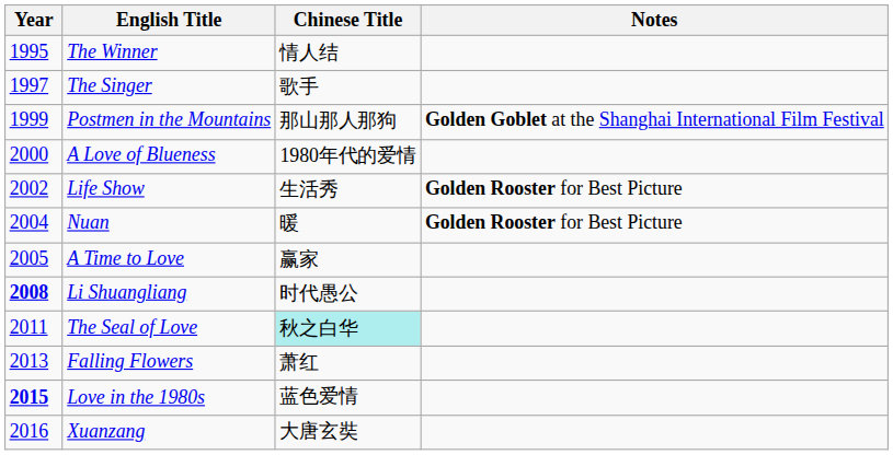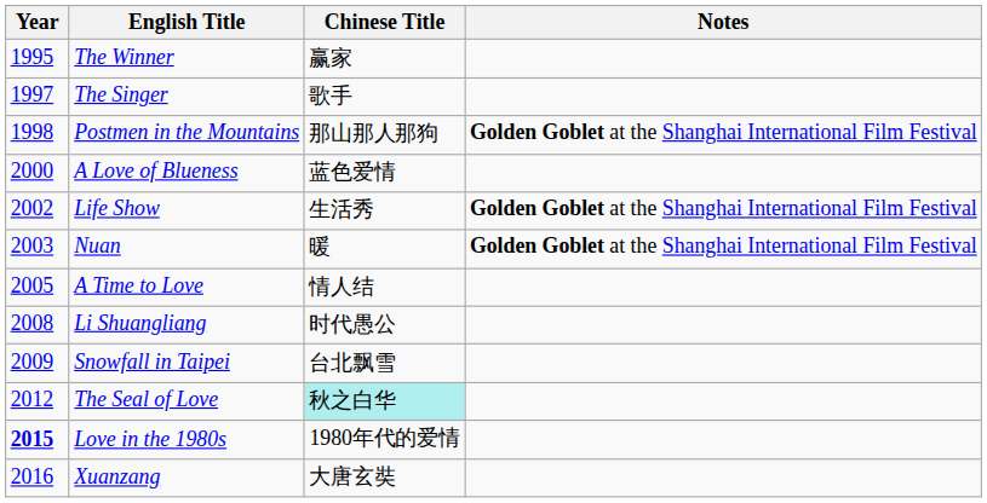The Winner | Chinese Title: 情人结 -> 赢家
Postmen in the Mountains | Year: 1999 -> 1998
A Love of Blueness | Chinese Title: 1980年代的爱情 -> 蓝色爱情
Life Show | Notes: Golden Rooster for Best Picture -> Golden Goblet at the Shanghai International Film Festival
Nuan | Year: 2004 -> 2003
Nuan | Notes: Golden Rooster for Best Picture -> Golden Goblet at the Shanghai International Film Festival
A Time to Love | Chinese Title: 赢家 -> 情人结
Li Shuangliang | Year: bold -> normal
+ row: 2009 | Snowfall in Taipei | 台北飘雪
The Seal of Love | Year: 2011 -> 2012
- row: 2013 | Falling Flowers | 萧红
Love in the 1980s | Chinese Title: 蓝色爱情 -> 1980年代的爱情
